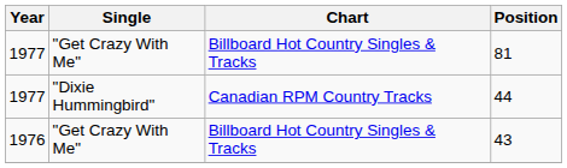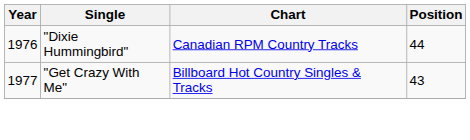- row: 1977 | "Get Crazy With Me" | Billboard Hot Country Singles & Tracks | 81
44 | Year: 1977 -> 1976
43 | Year: 1976 -> 1977
